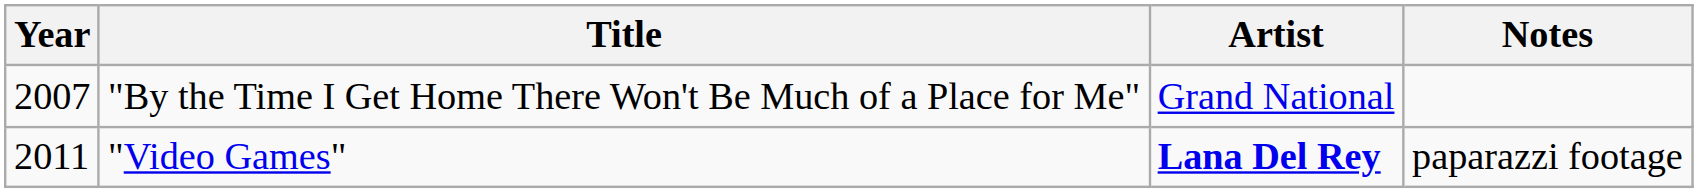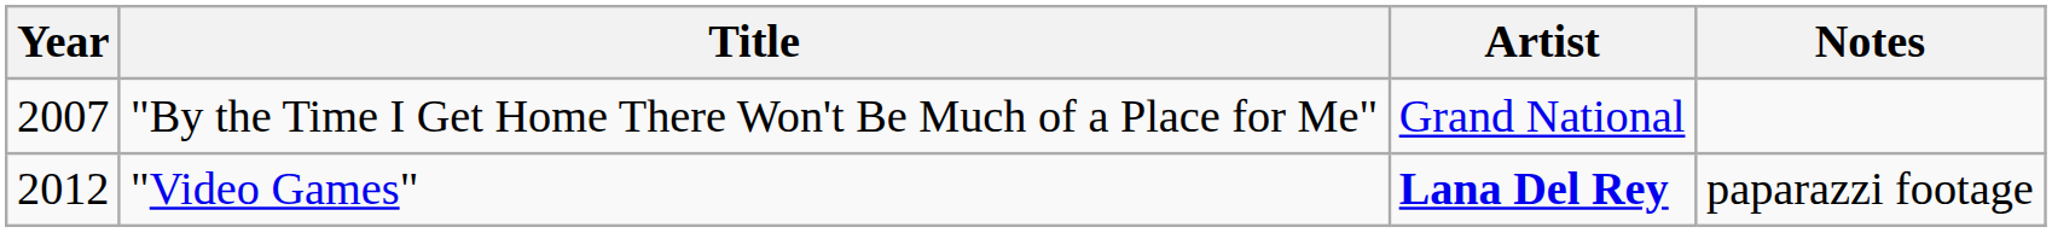"Video Games" | Year: 2011 -> 2012
